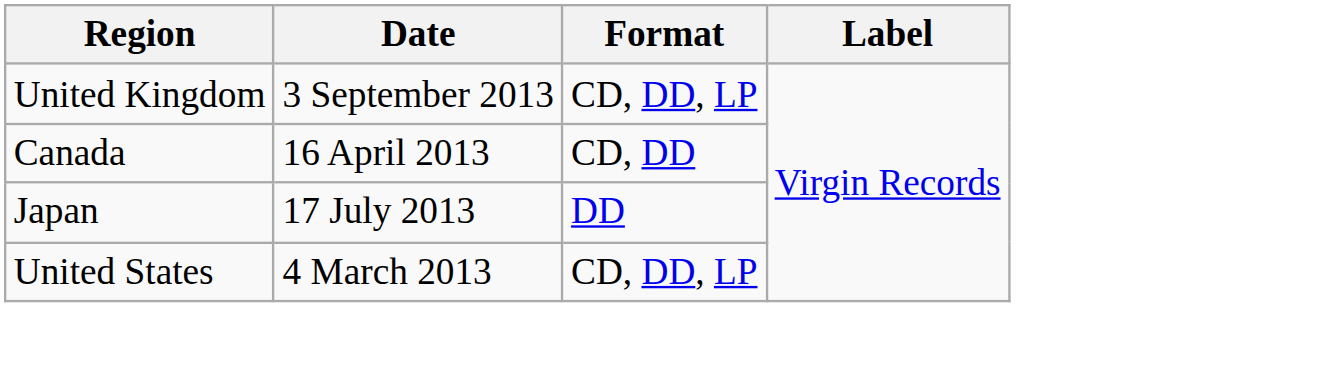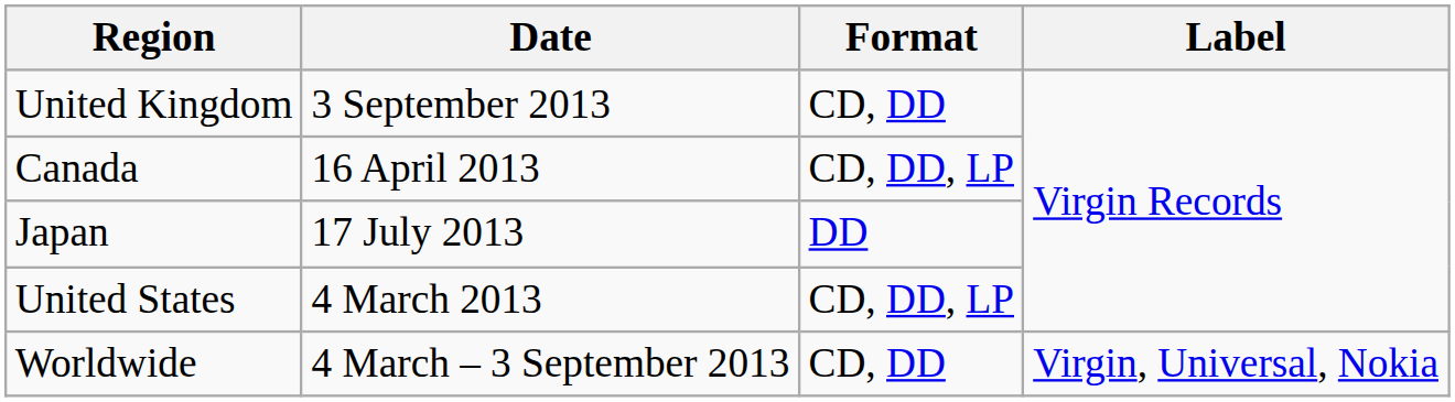United Kingdom | Format: CD, DD, LP -> CD, DD
Canada | Format: CD, DD -> CD, DD, LP
+ row: Worldwide | 4 March – 3 September 2013 | CD, DD | Virgin, Universal, Nokia
